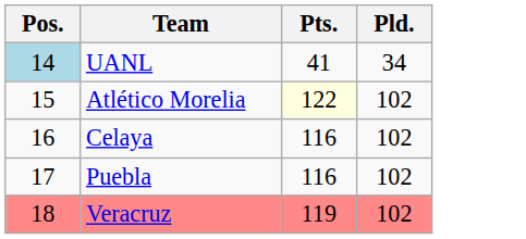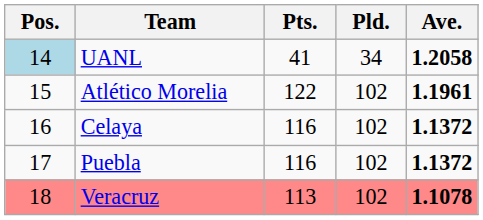+ column: Ave. | 1.2058 | 1.1961 | 1.1372 | 1.1372 | 1.1078
Atlético Morelia | Pts.: lightyellow background -> no background
Veracruz | Pts.: 119 -> 113
